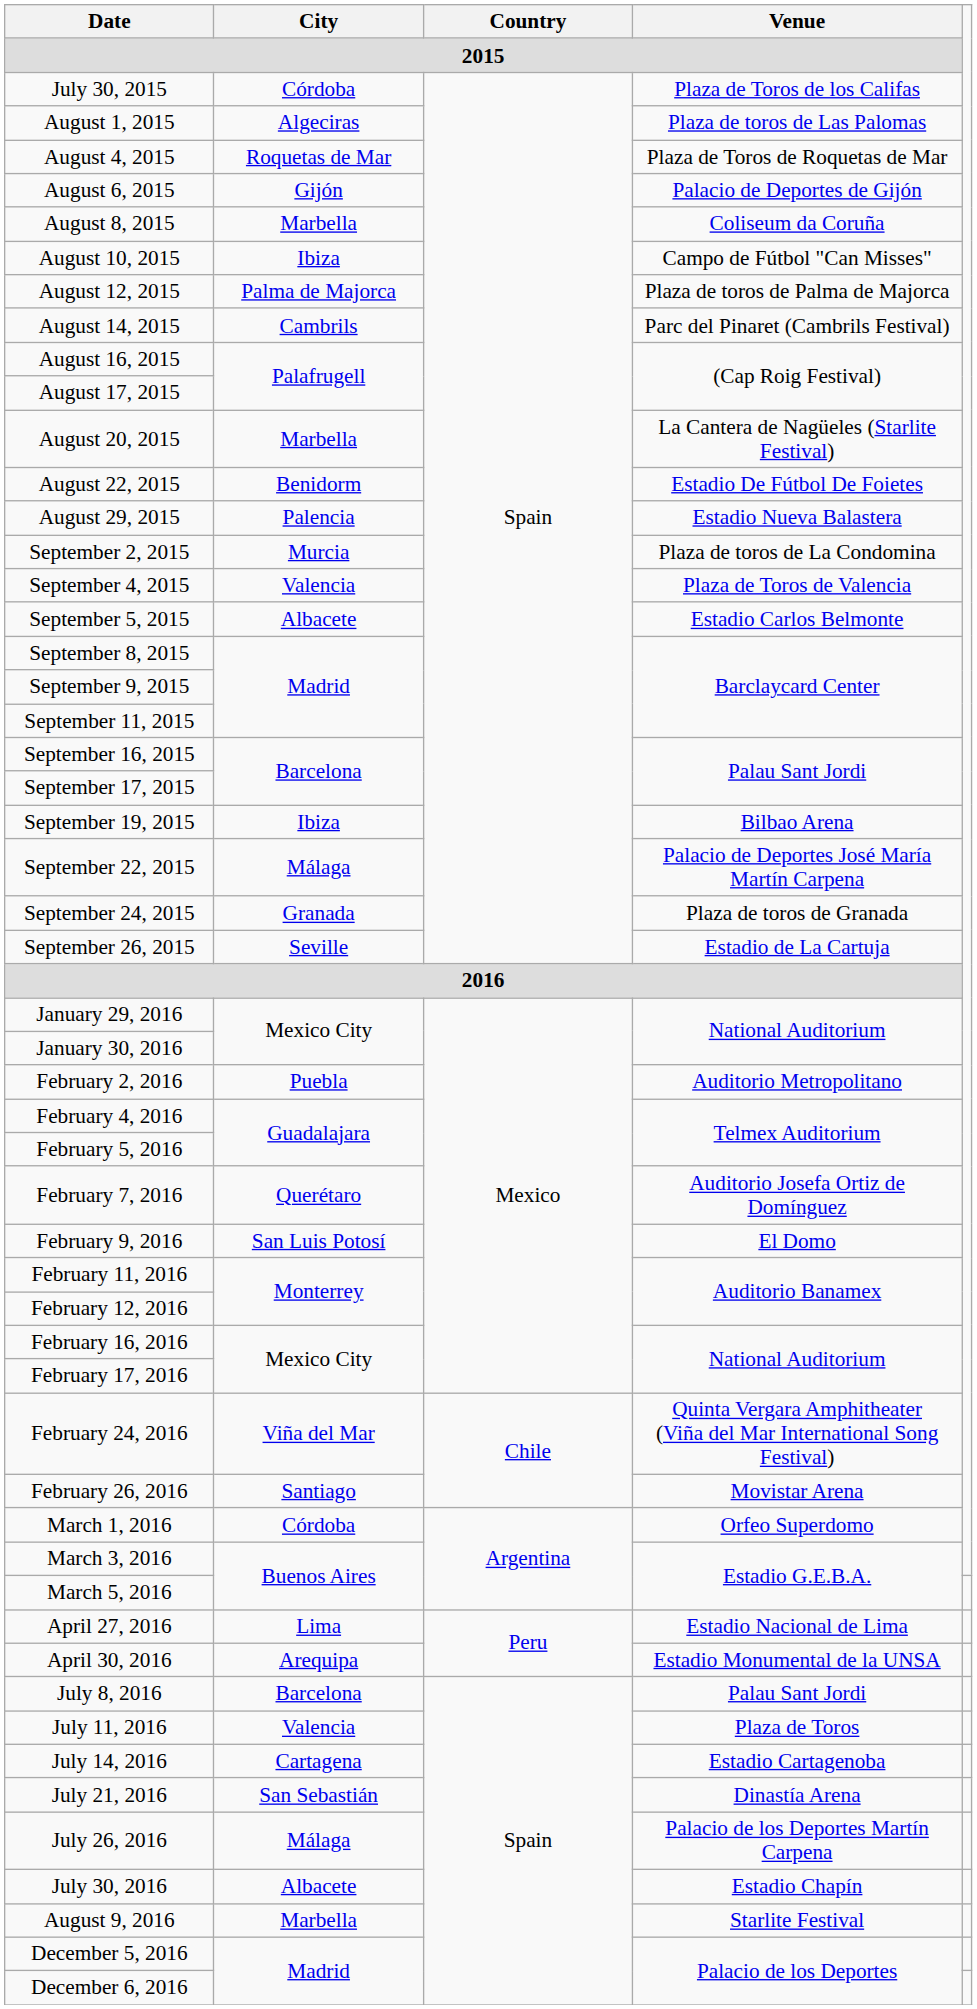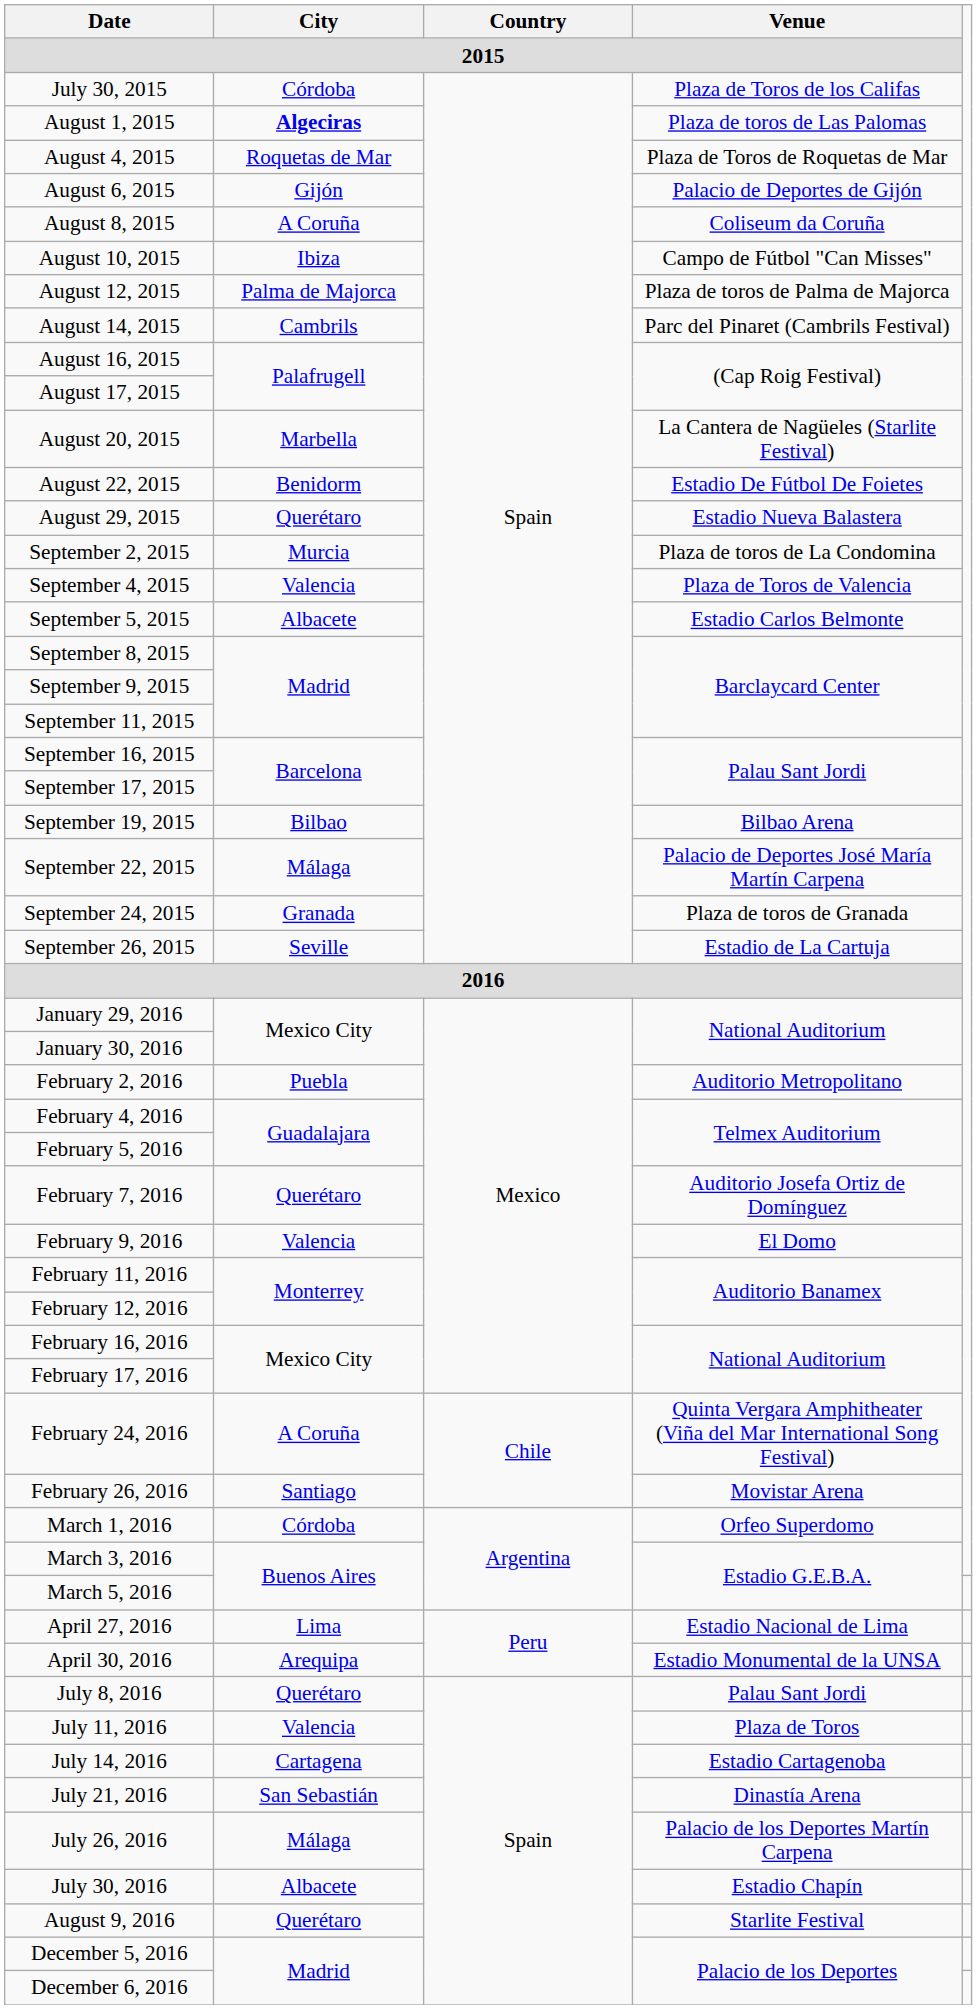August 1, 2015 | City: normal -> bold
August 8, 2015 | City: Marbella -> A Coruña
August 29, 2015 | City: Palencia -> Querétaro
September 19, 2015 | City: Ibiza -> Bilbao
February 9, 2016 | City: San Luis Potosí -> Valencia
February 24, 2016 | City: Viña del Mar -> A Coruña
July 8, 2016 | City: Barcelona -> Querétaro
August 9, 2016 | City: Marbella -> Querétaro
